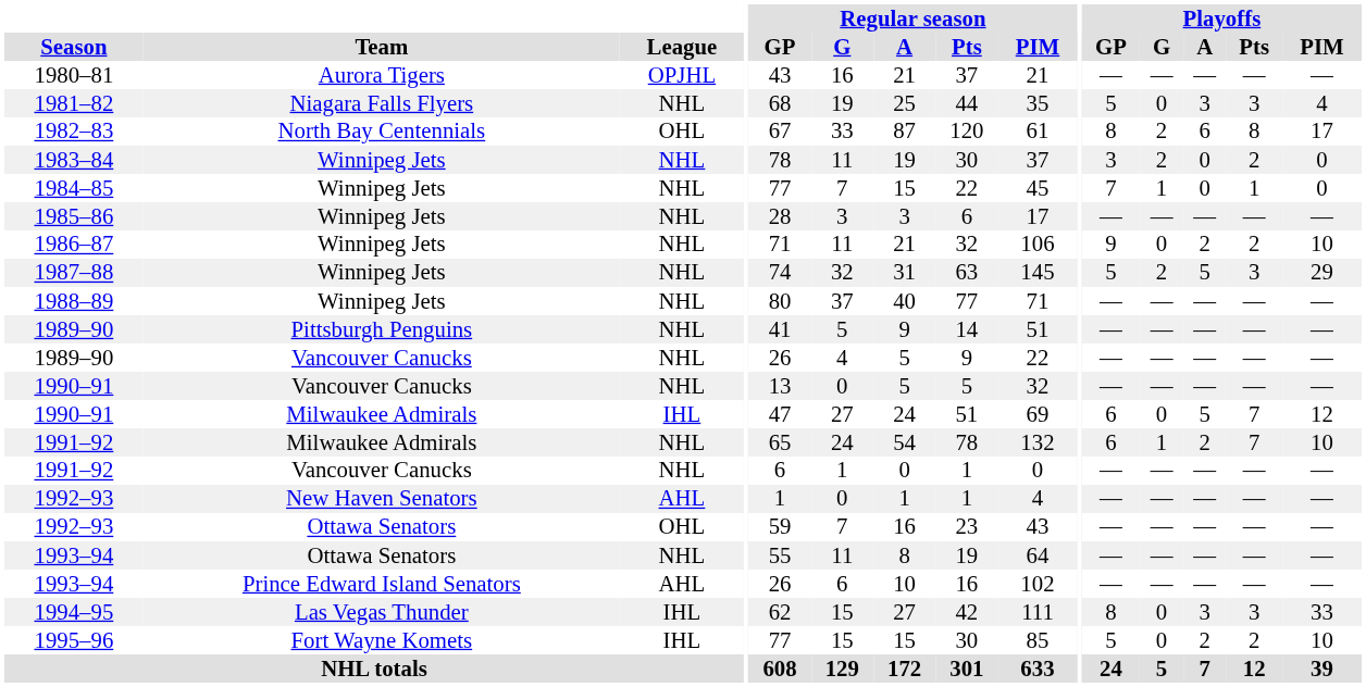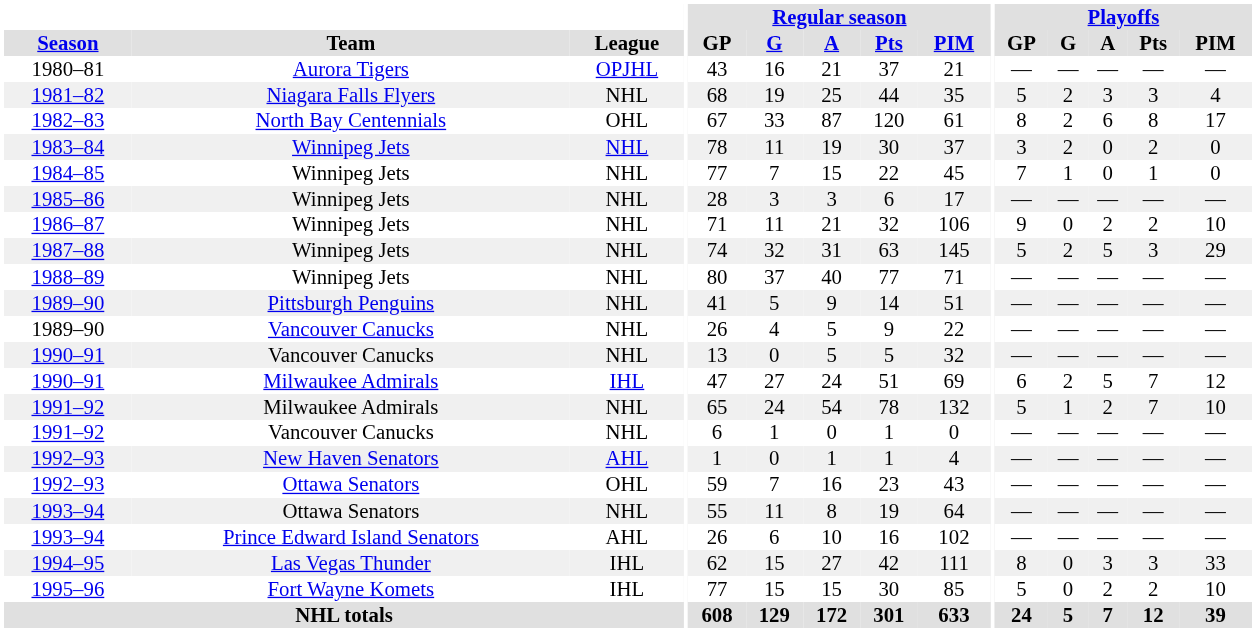1981–82 | Playoffs / G: 0 -> 2
1990–91 / Milwaukee Admirals | Playoffs / G: 0 -> 2
1991–92 / Milwaukee Admirals | Playoffs / GP: 6 -> 5
